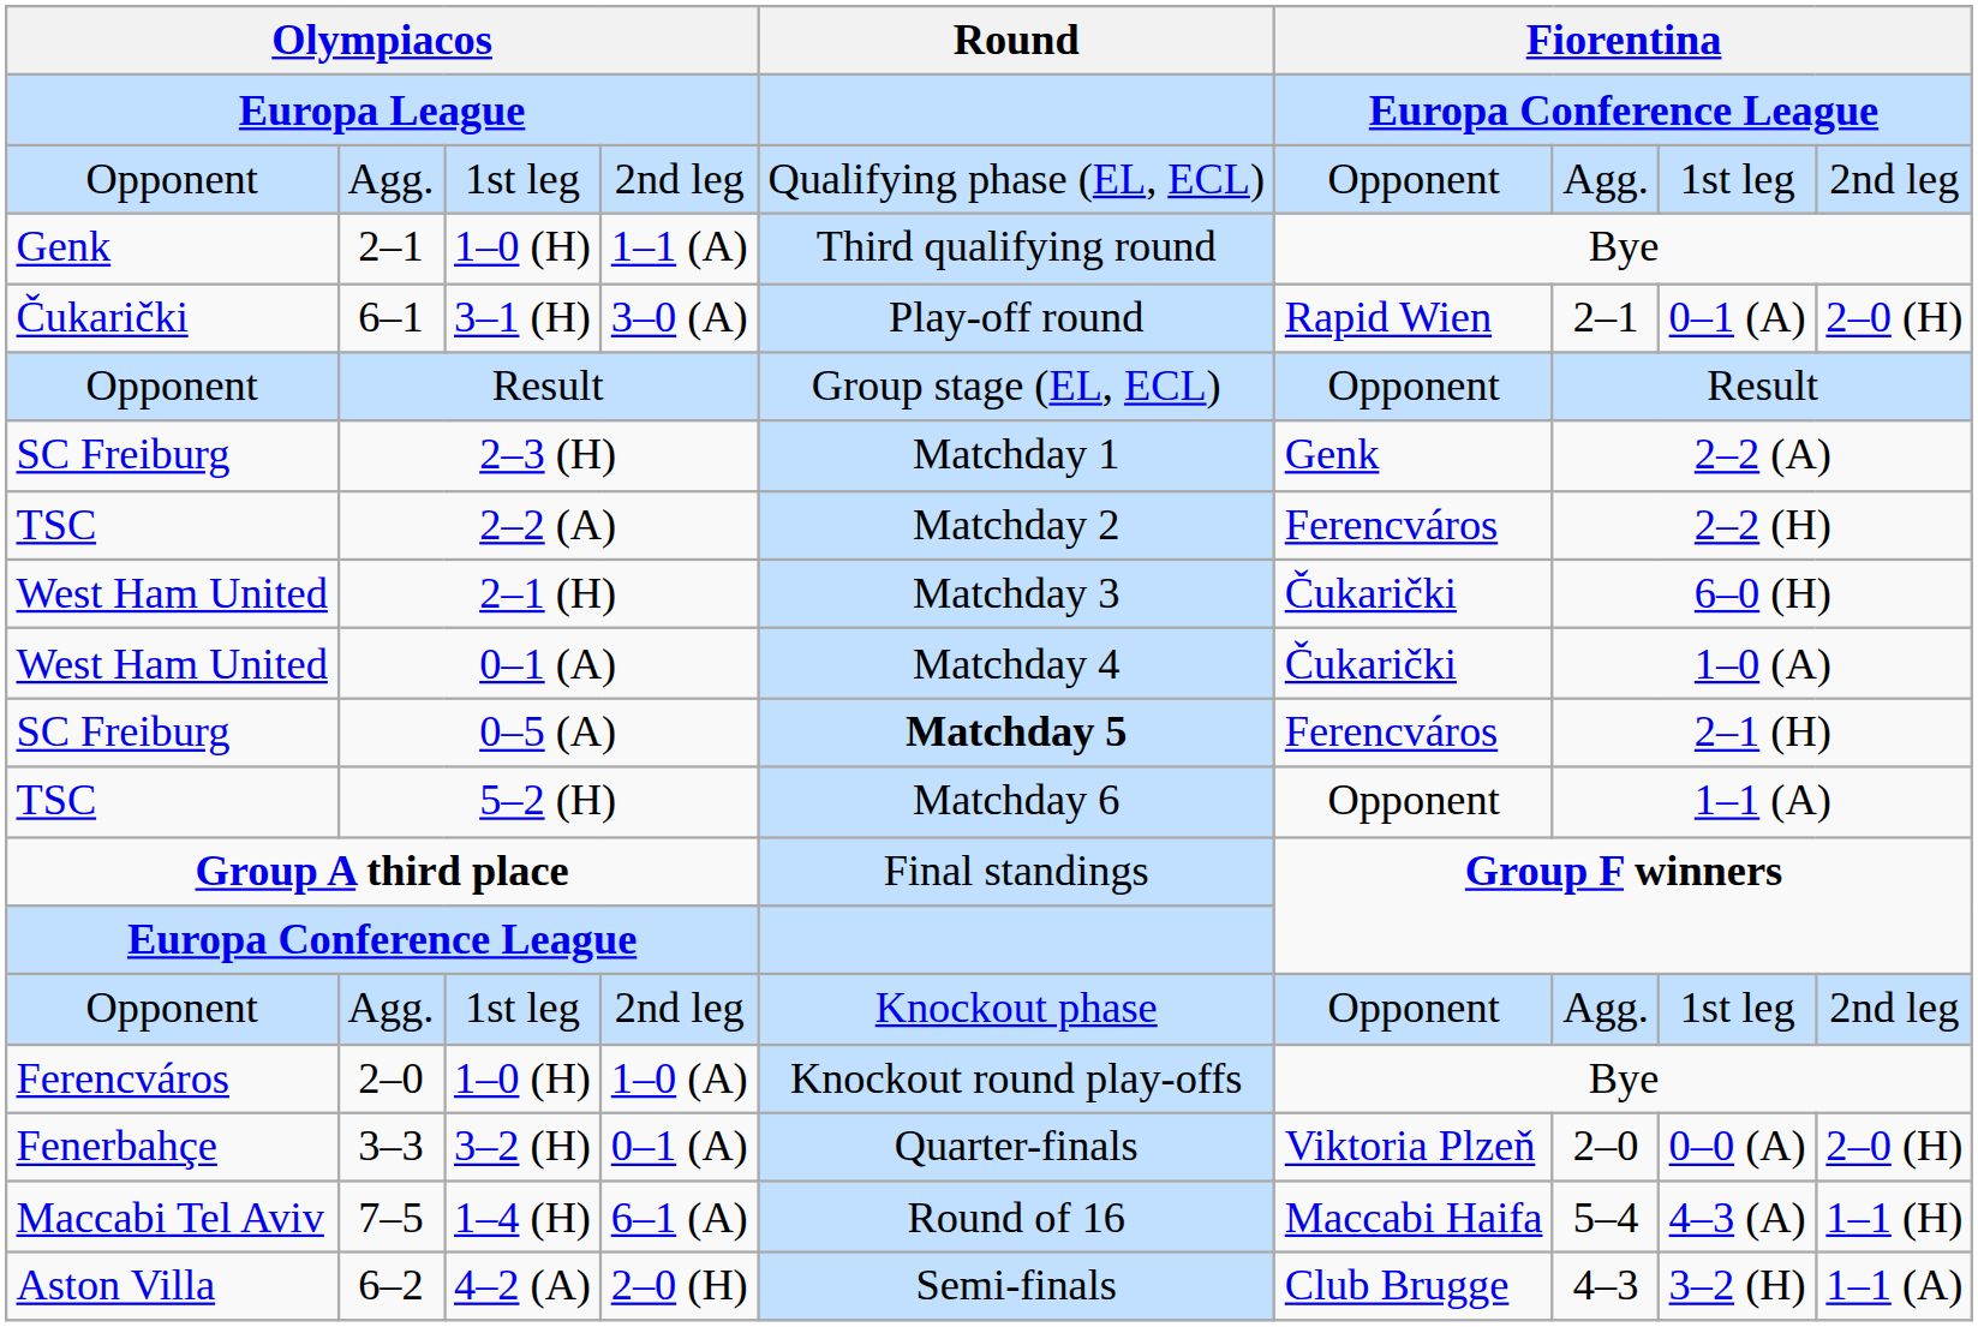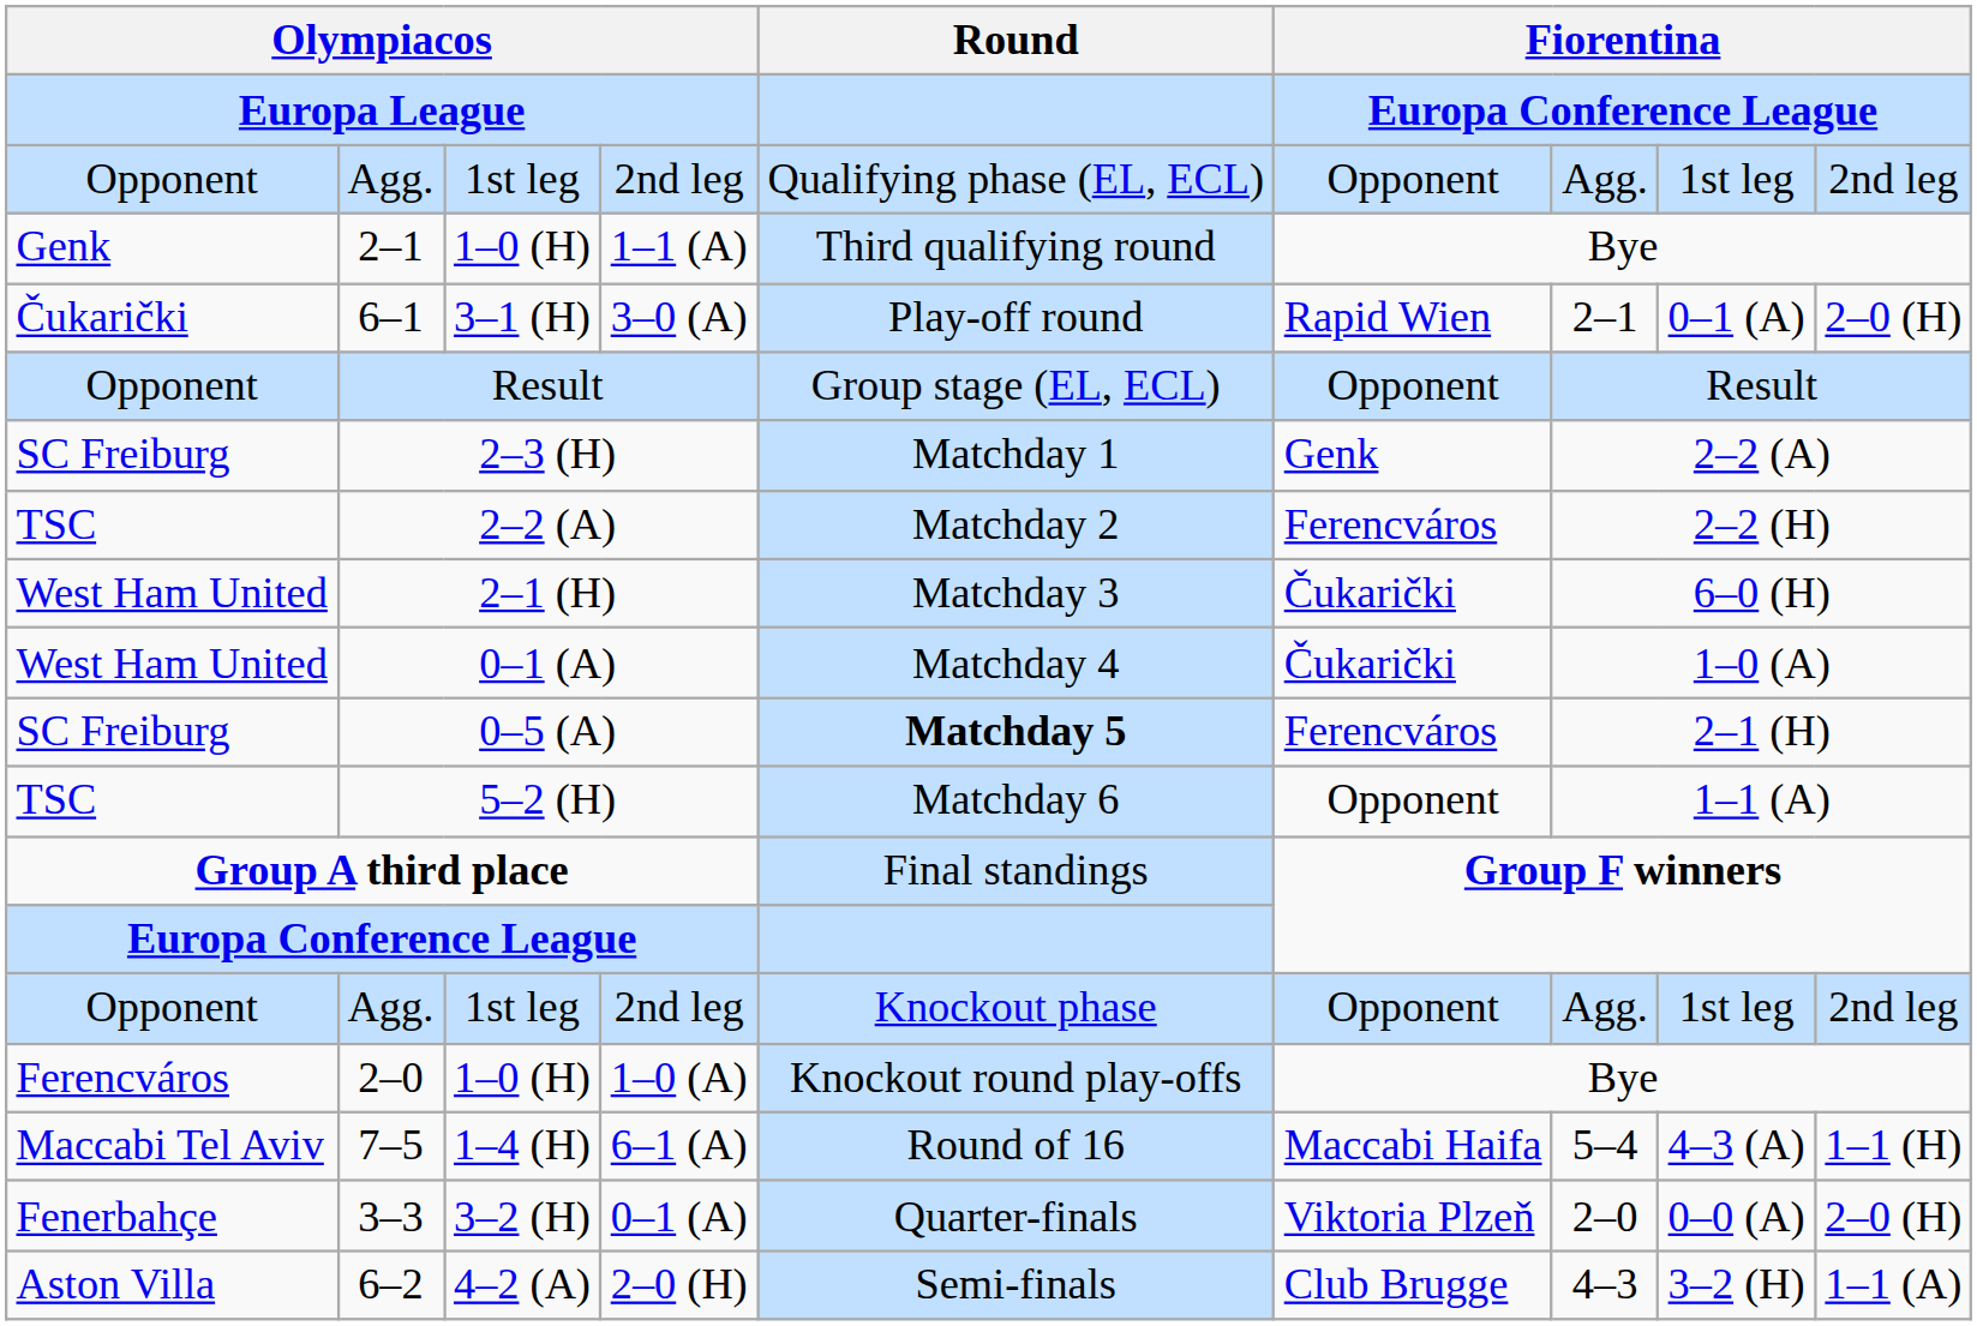rows swapped: 7–5 <-> 3–3
